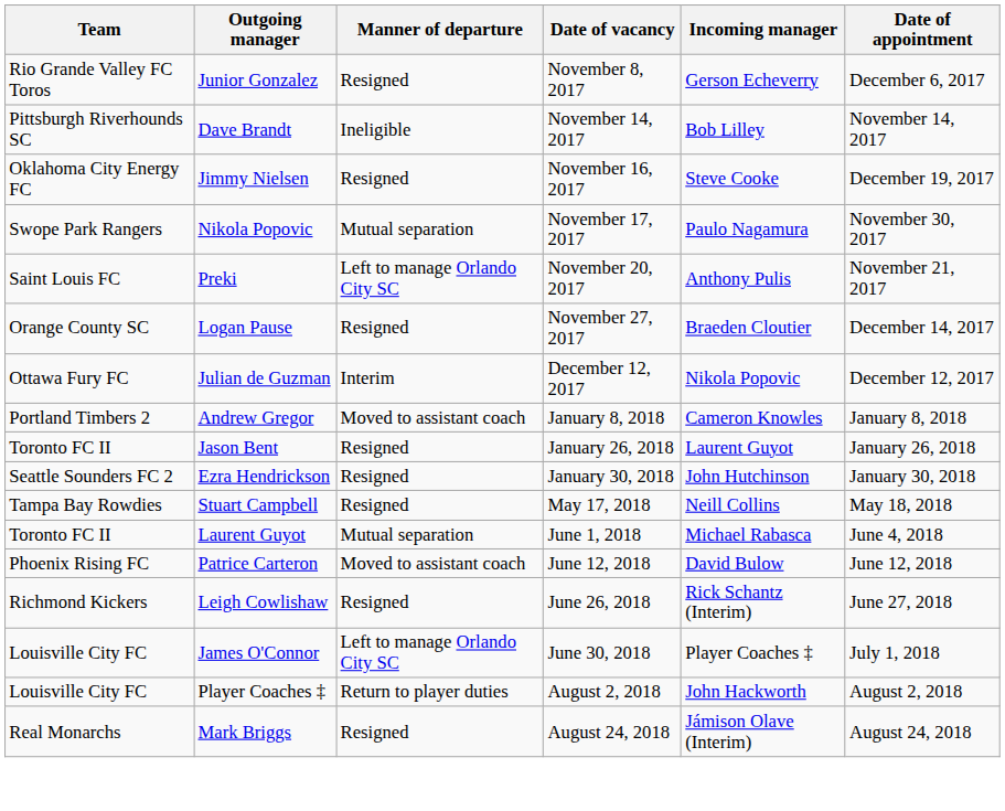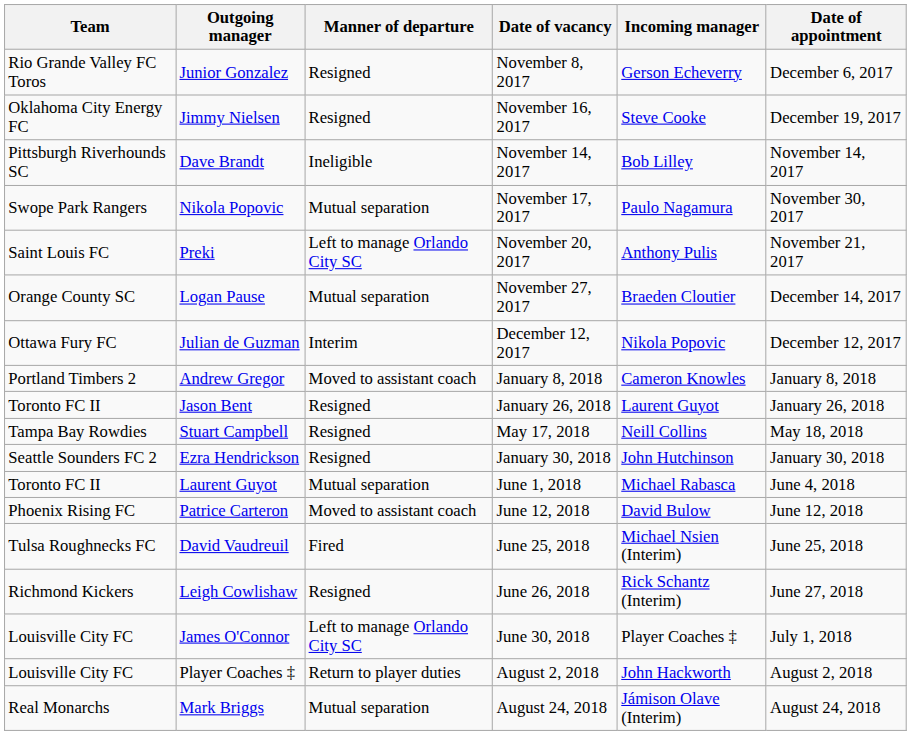rows swapped: Dave Brandt <-> Jimmy Nielsen
Logan Pause | Manner of departure: Resigned -> Mutual separation
rows swapped: Ezra Hendrickson <-> Stuart Campbell
+ row: Tulsa Roughnecks FC | David Vaudreuil | Fired | June 25, 2018 | Michael Nsien (Interim) | June 25, 2018
Mark Briggs | Manner of departure: Resigned -> Mutual separation
